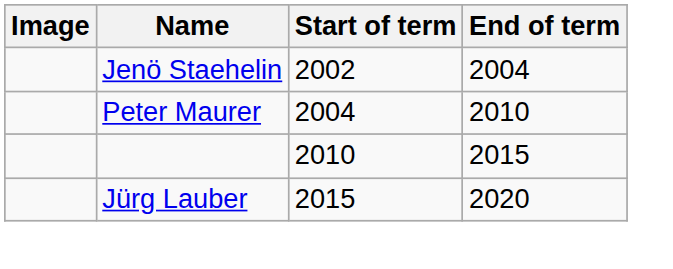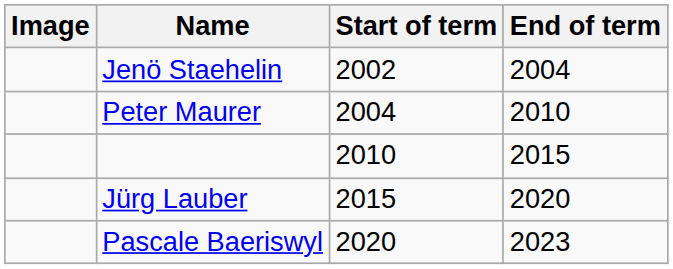+ row: Pascale Baeriswyl | 2020 | 2023
